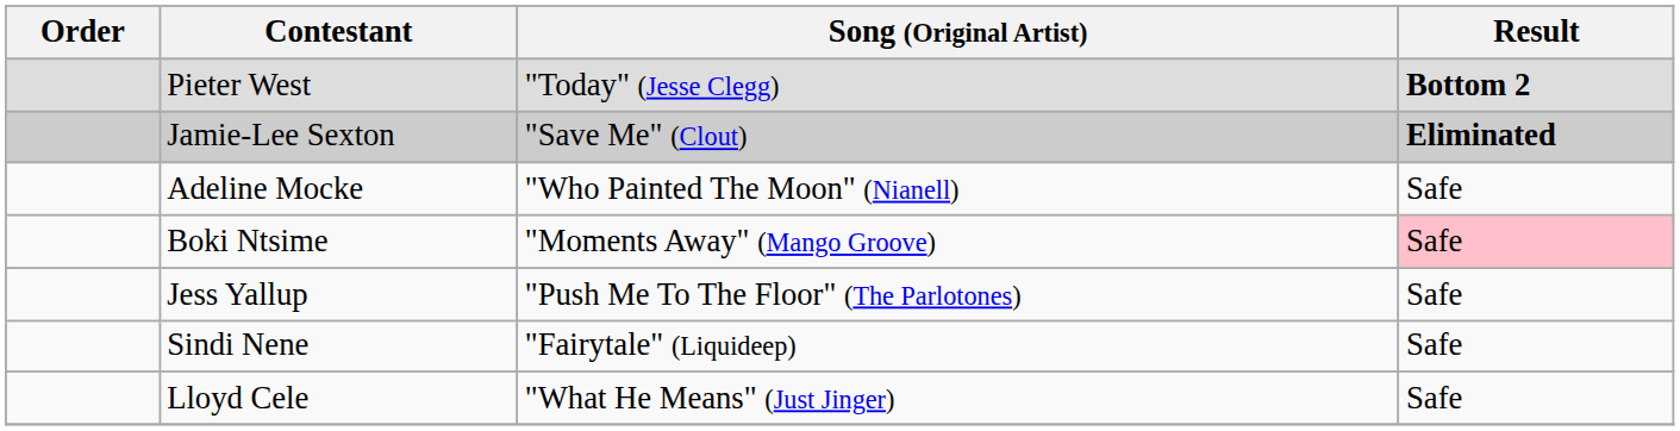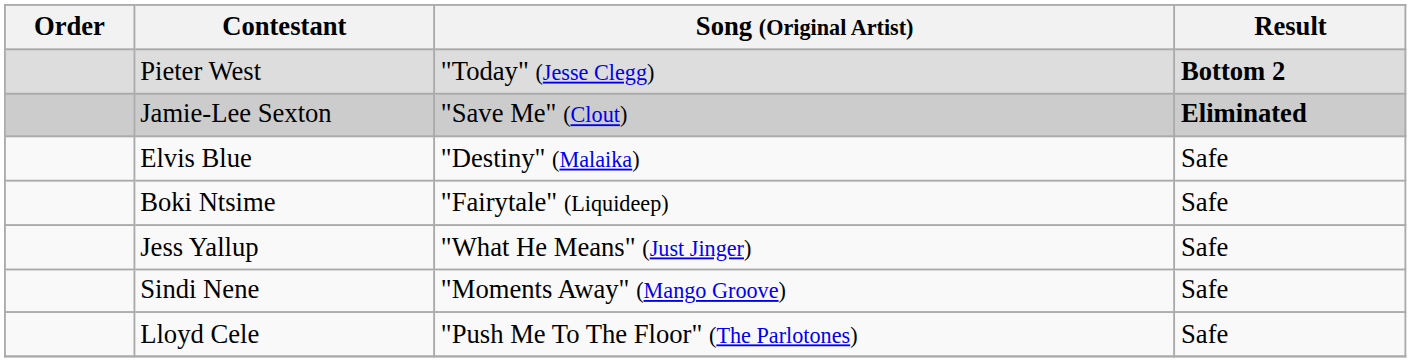+ row: Elvis Blue | "Destiny" (Malaika) | Safe
- row: Adeline Mocke | "Who Painted The Moon" (Nianell) | Safe
Boki Ntsime | Song (Original Artist): "Moments Away" (Mango Groove) -> "Fairytale" (Liquideep)
Boki Ntsime | Result: pink background -> no background
Jess Yallup | Song (Original Artist): "Push Me To The Floor" (The Parlotones) -> "What He Means" (Just Jinger)
Sindi Nene | Song (Original Artist): "Fairytale" (Liquideep) -> "Moments Away" (Mango Groove)
Lloyd Cele | Song (Original Artist): "What He Means" (Just Jinger) -> "Push Me To The Floor" (The Parlotones)
